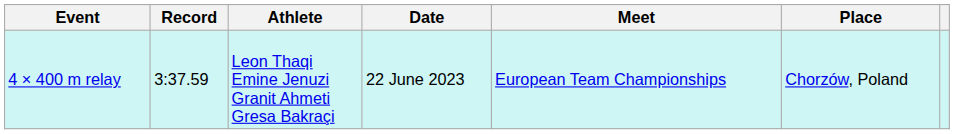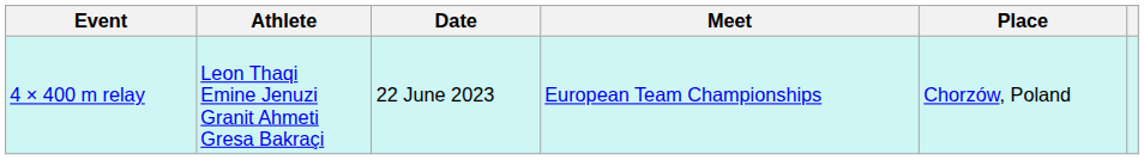- column: Record | 3:37.59
